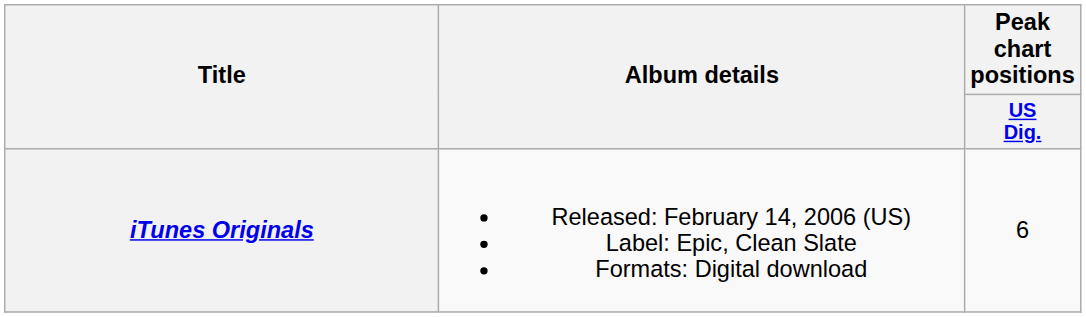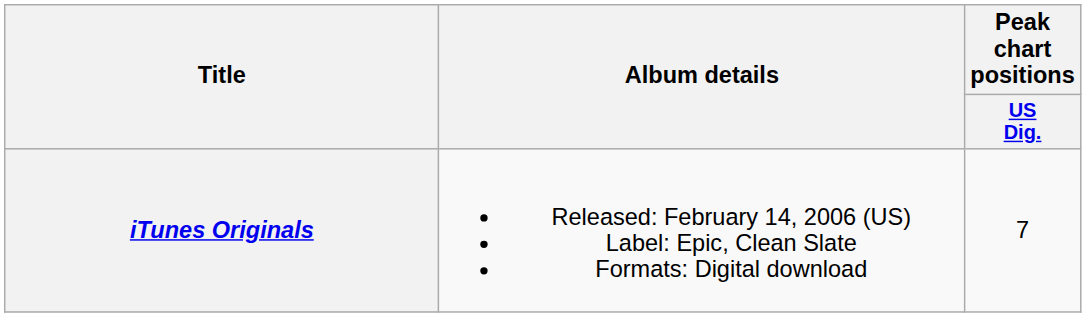iTunes Originals | Peak chart positions / US Dig.: 6 -> 7
